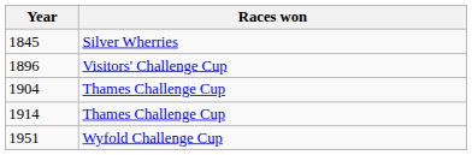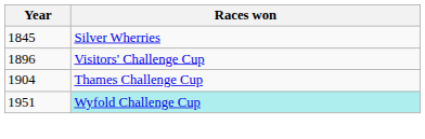- row: 1914 | Thames Challenge Cup
1951 | Races won: no background -> paleturquoise background
